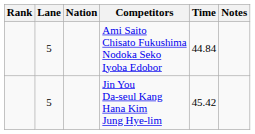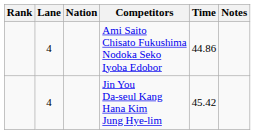Ami Saito Chisato Fukushima Nodoka Seko Iyoba Edobor | Lane: 5 -> 4
Ami Saito Chisato Fukushima Nodoka Seko Iyoba Edobor | Time: 44.84 -> 44.86
Jin You Da-seul Kang Hana Kim Jung Hye-lim | Lane: 5 -> 4
